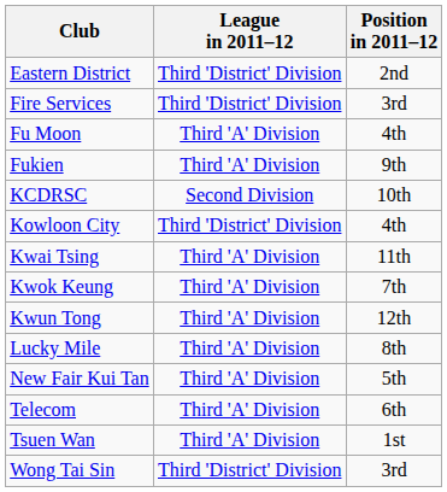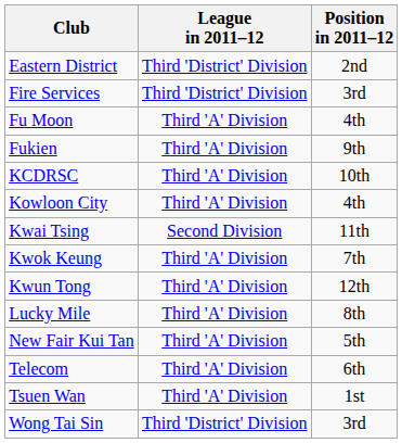KCDRSC | League in 2011–12: Second Division -> Third 'A' Division
Kowloon City | League in 2011–12: Third 'District' Division -> Third 'A' Division
Kwai Tsing | League in 2011–12: Third 'A' Division -> Second Division
